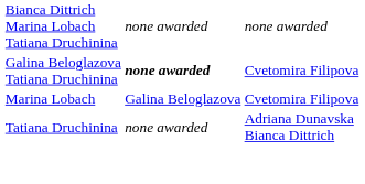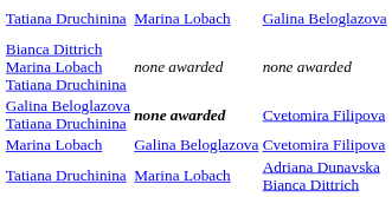+ row: Tatiana Druchinina | Marina Lobach | Galina Beloglazova
Tatiana Druchinina / Adriana Dunavska Bianca Dittrich | column 3: none awarded -> Marina Lobach
